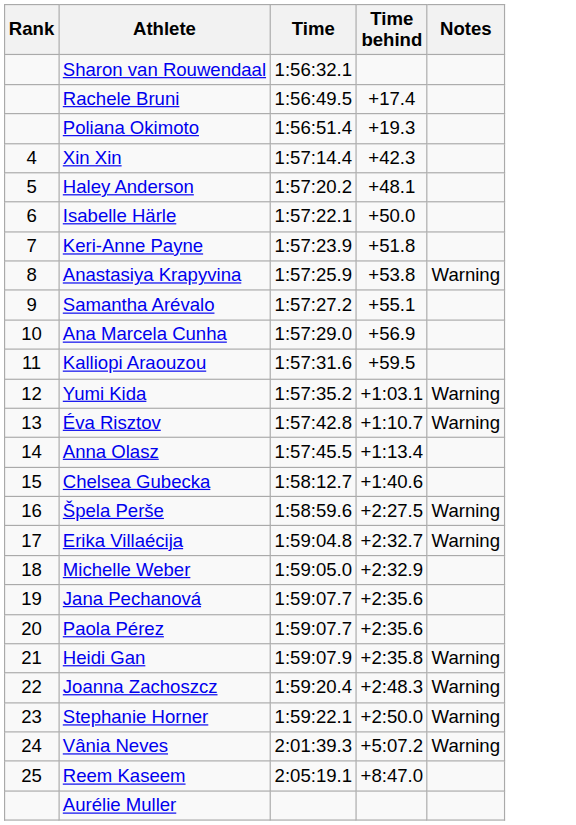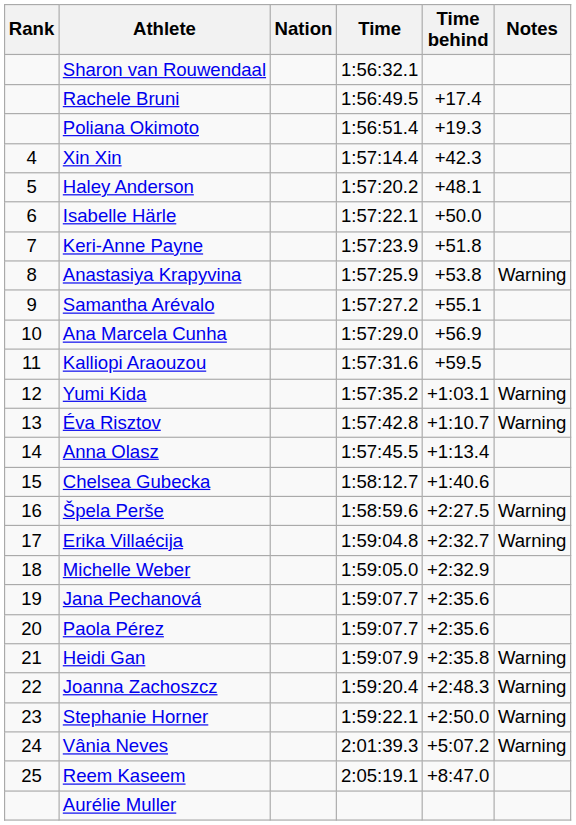+ column: Nation
